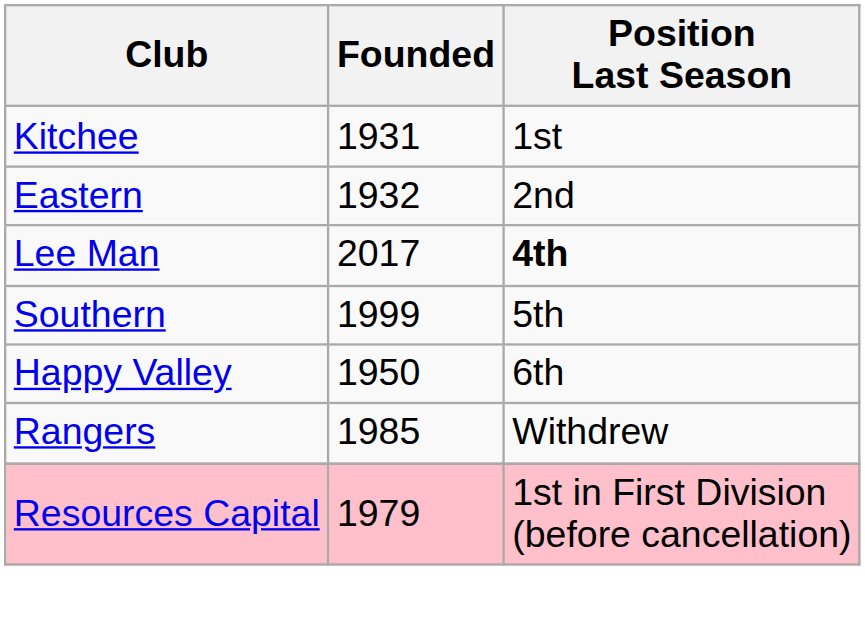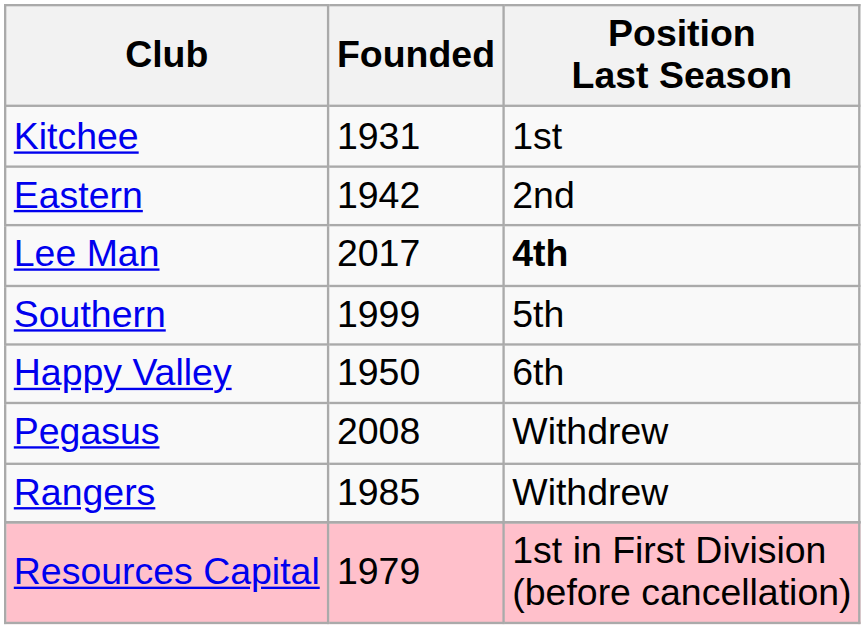Eastern | Founded: 1932 -> 1942
+ row: Pegasus | 2008 | Withdrew
